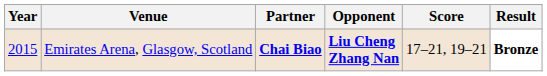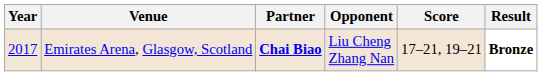Emirates Arena, Glasgow, Scotland | Year: 2015 -> 2017
Emirates Arena, Glasgow, Scotland | Opponent: bold -> normal
